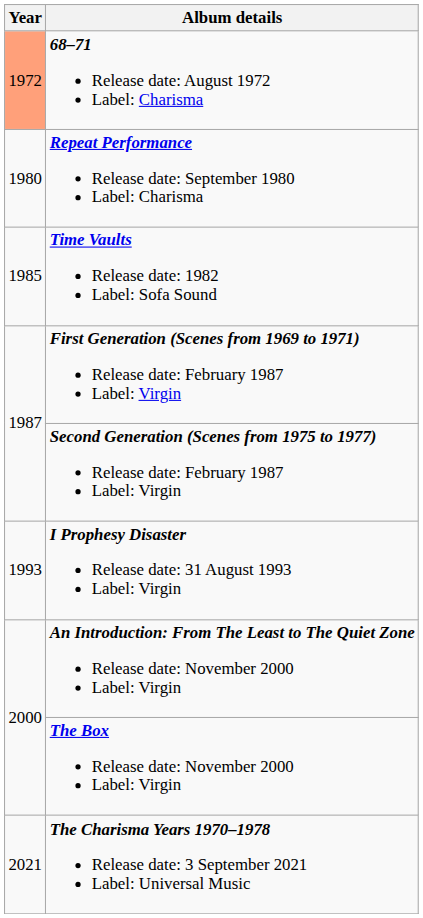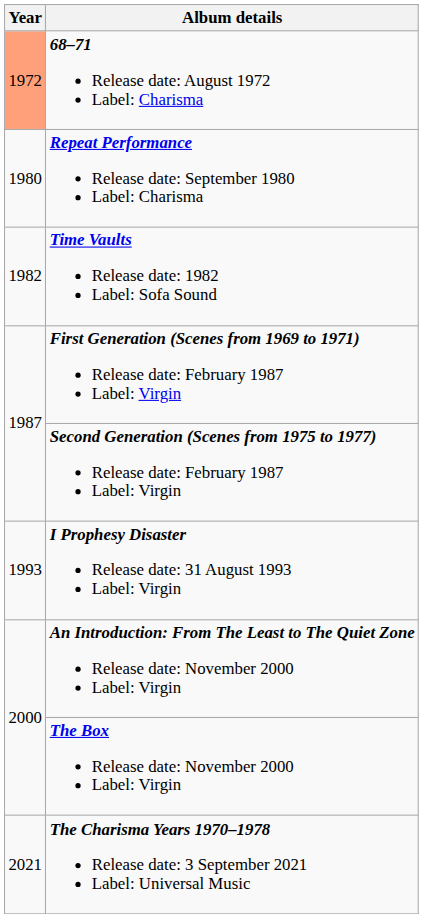Time Vaults Release date: 1982 Label: Sofa Sound | Year: 1985 -> 1982
